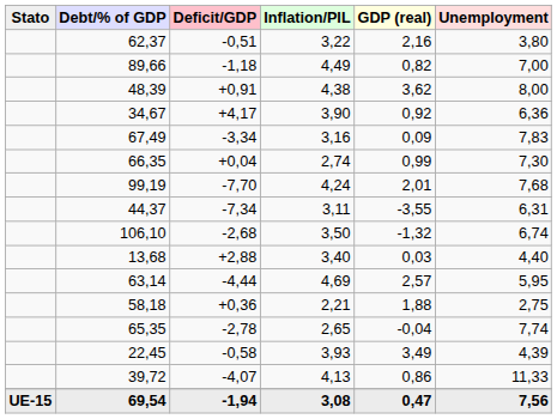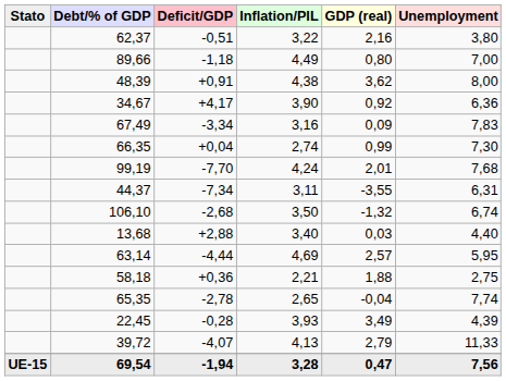89,66 | GDP (real): 0,82 -> 0,80
22,45 | Deficit/GDP: -0,58 -> -0,28
39,72 | GDP (real): 0,86 -> 2,79
69,54 | Inflation/PIL: 3,08 -> 3,28
